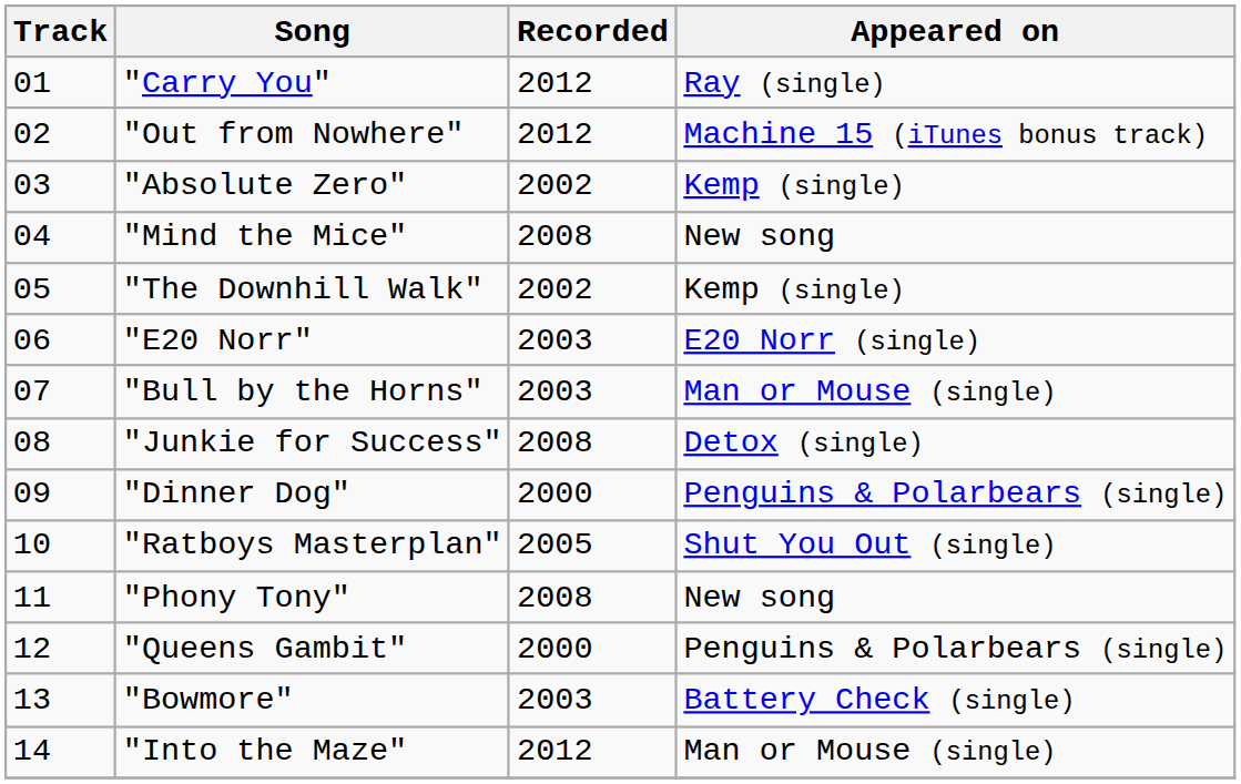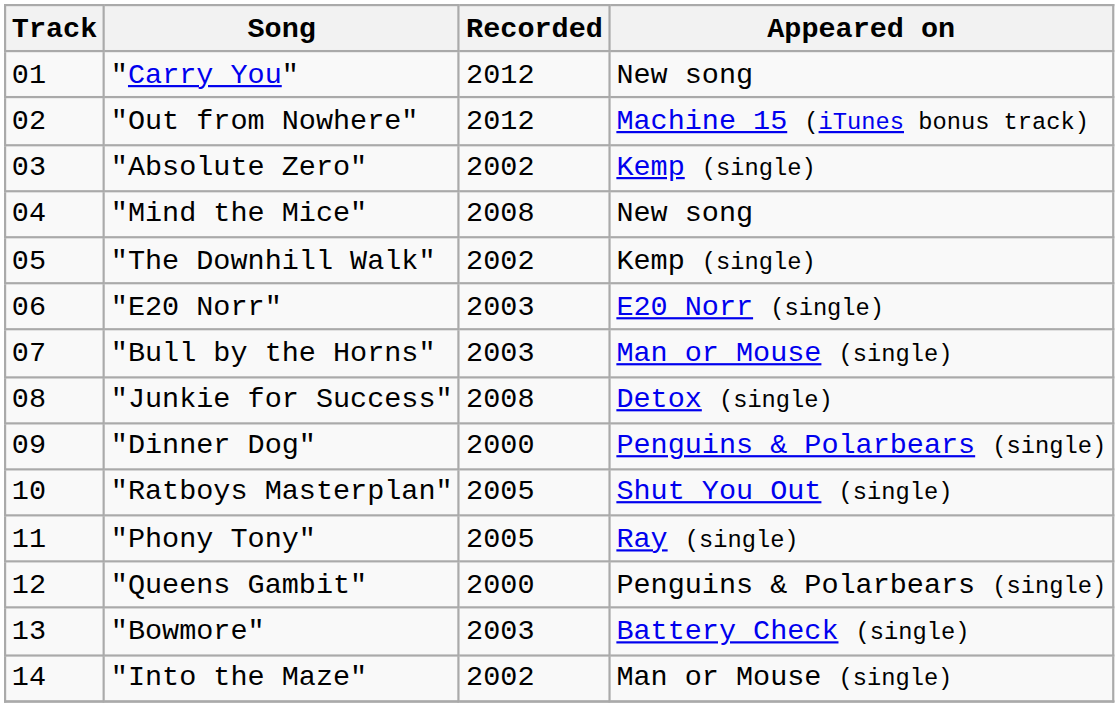"Carry You" | Appeared on: Ray (single) -> New song
"Phony Tony" | Recorded: 2008 -> 2005
"Phony Tony" | Appeared on: New song -> Ray (single)
"Into the Maze" | Recorded: 2012 -> 2002
